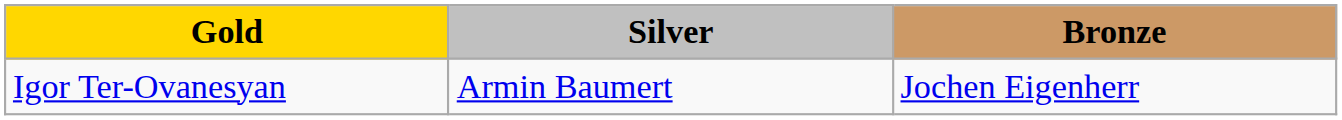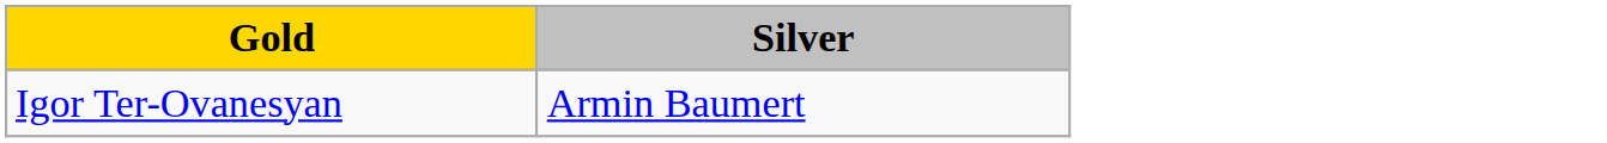- column: Bronze | Jochen Eigenherr
